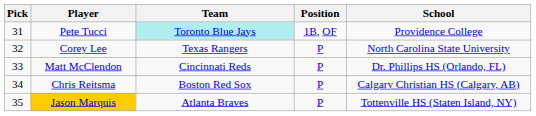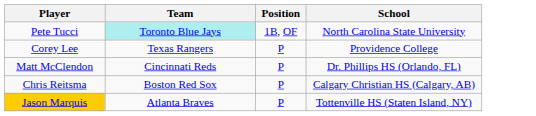- column: Pick | 31 | 32 | 33 | 34 | 35
Pete Tucci | School: Providence College -> North Carolina State University
Corey Lee | School: North Carolina State University -> Providence College
